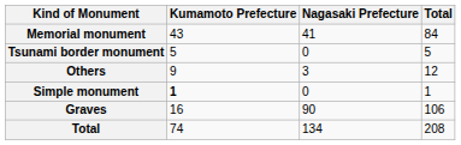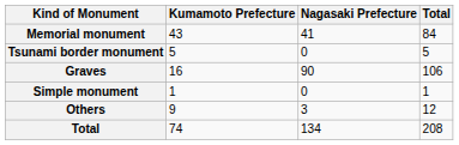rows swapped: Graves <-> Others
Simple monument | Kumamoto Prefecture: bold -> normal
